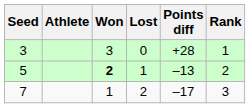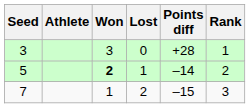5 | Points diff: –13 -> –14
7 | Points diff: –17 -> –15
